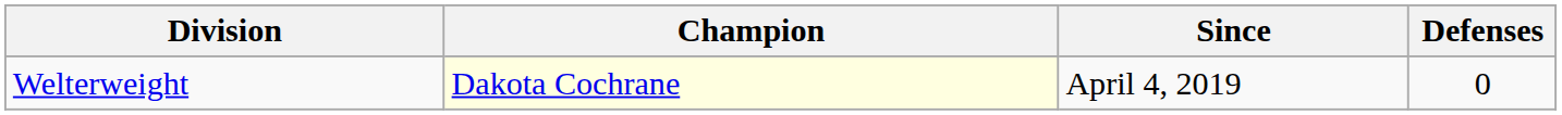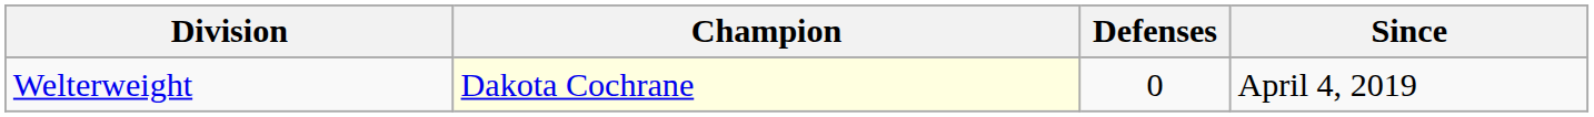columns swapped: Since <-> Defenses
